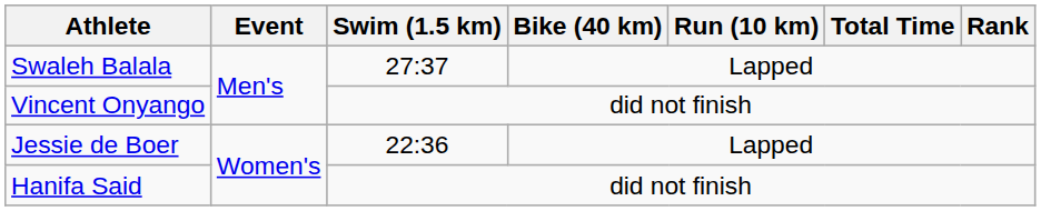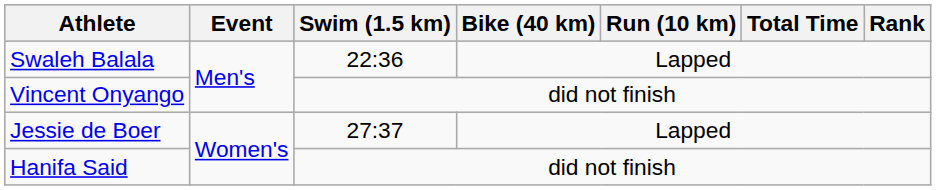Swaleh Balala | Swim (1.5 km): 27:37 -> 22:36
Jessie de Boer | Swim (1.5 km): 22:36 -> 27:37
